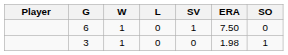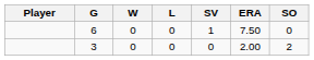6 | W: 1 -> 0
3 | W: 1 -> 0
3 | ERA: 1.98 -> 2.00
3 | SO: 1 -> 2
